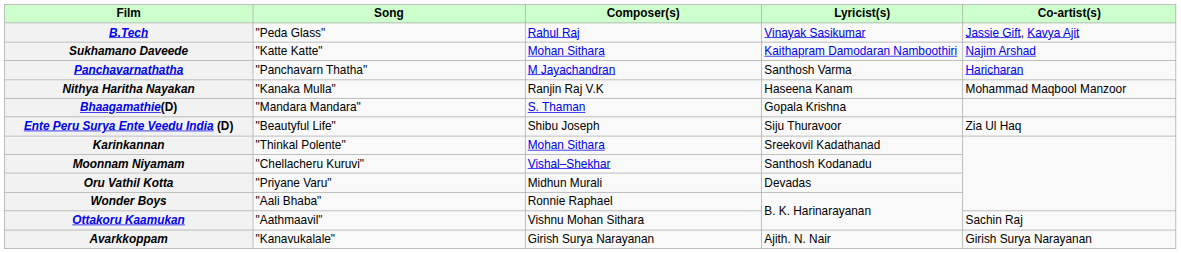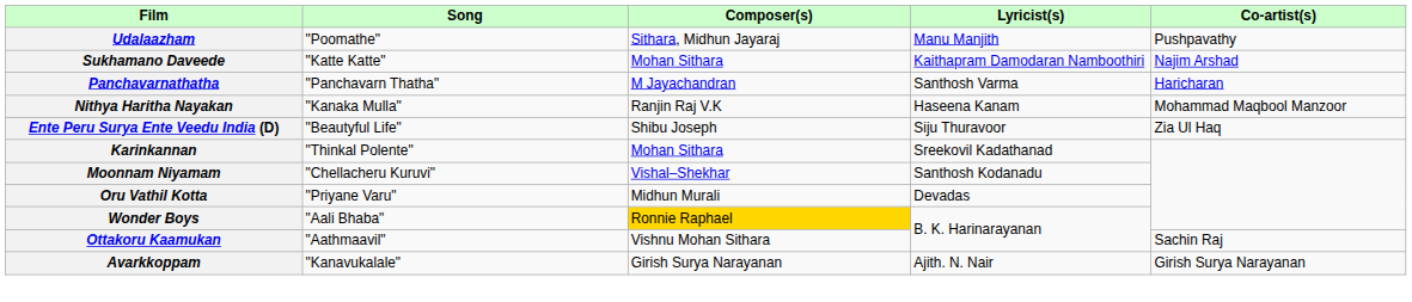+ row: Udalaazham | "Poomathe" | Sithara, Midhun Jayaraj | Manu Manjith | Pushpavathy
- row: B.Tech | "Peda Glass" | Rahul Raj | Vinayak Sasikumar | Jassie Gift, Kavya Ajit
- row: Bhaagamathie(D) | "Mandara Mandara" | S. Thaman | Gopala Krishna
Wonder Boys | Composer(s): no background -> gold background
